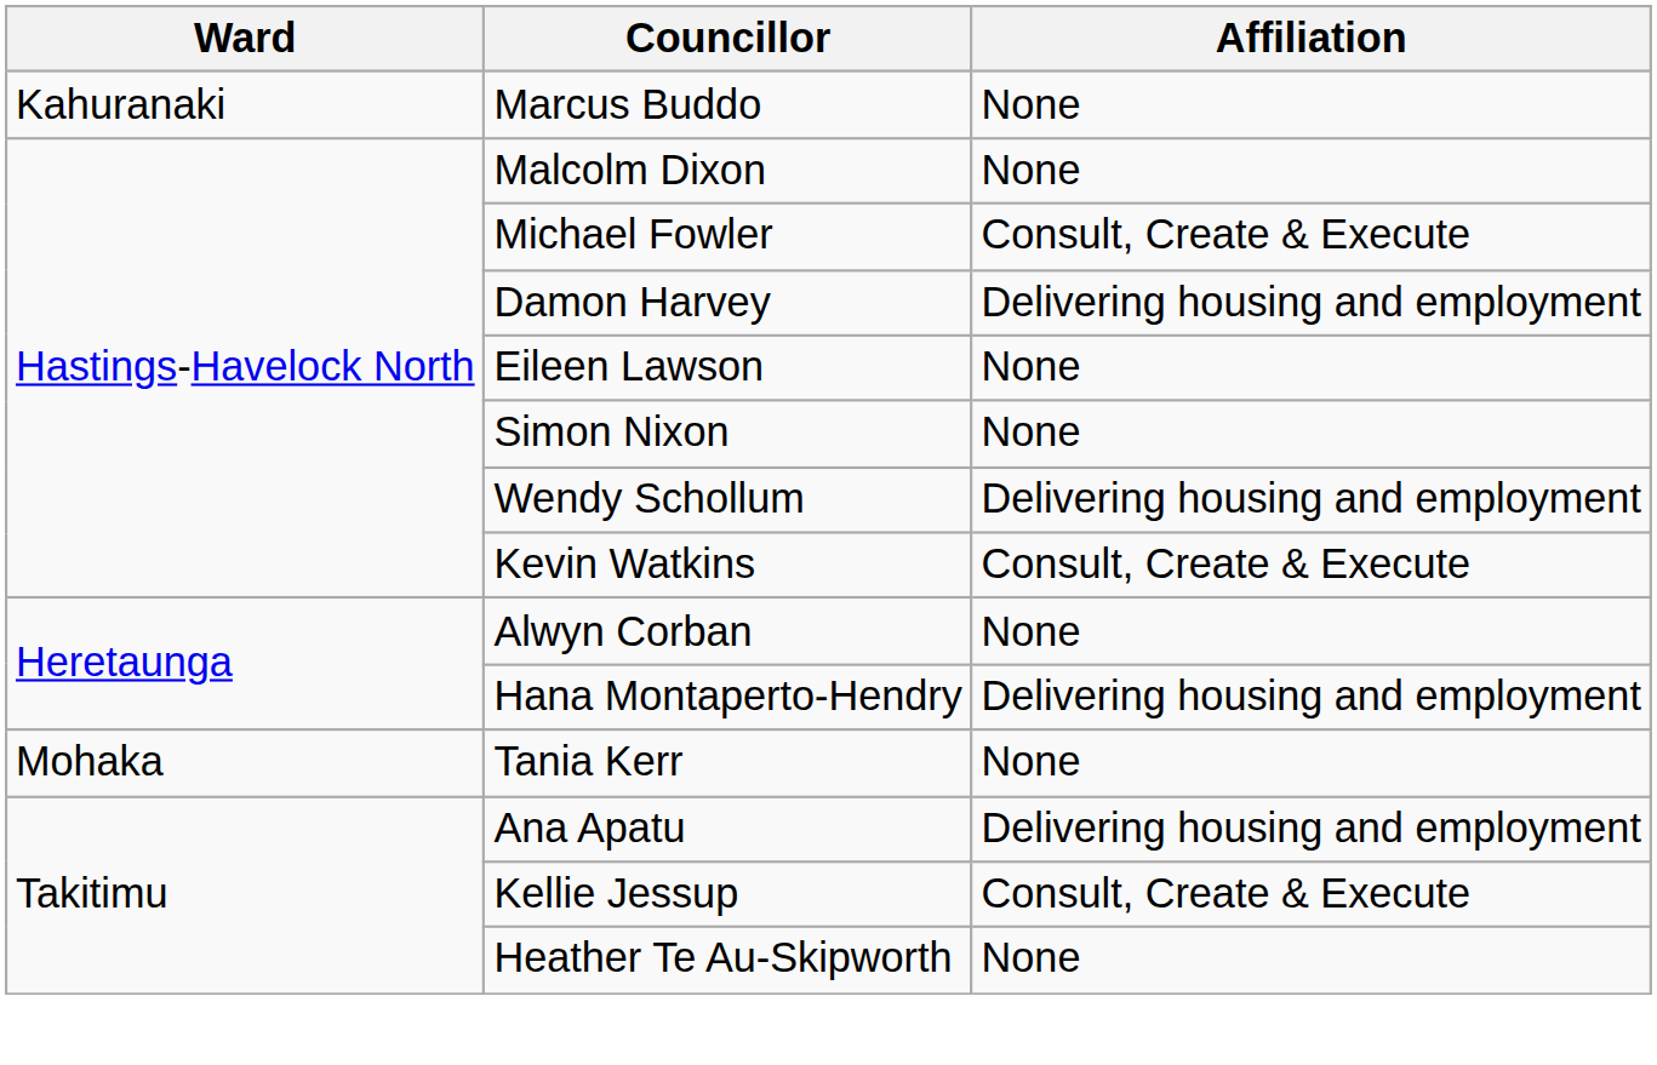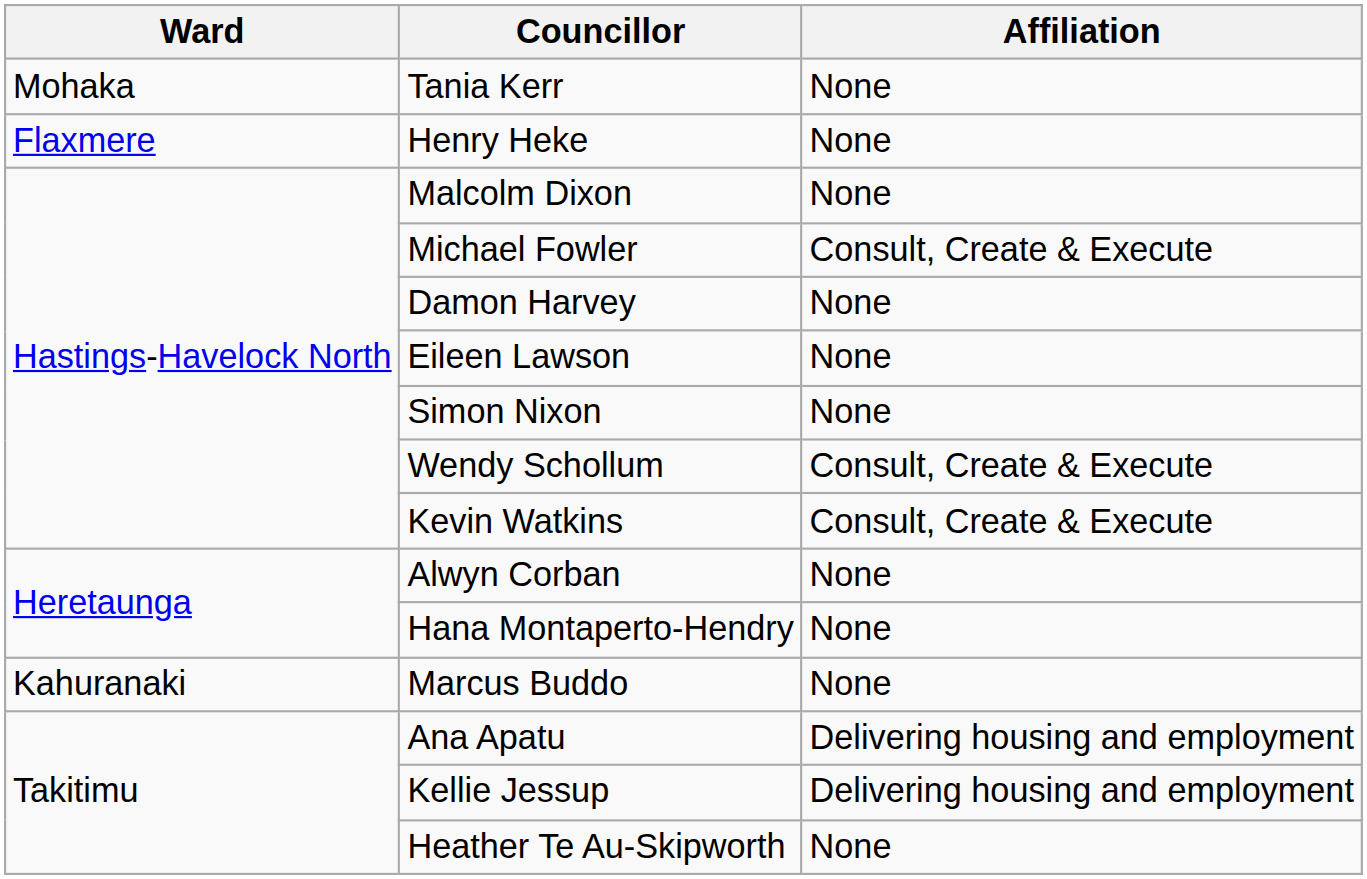rows swapped: Tania Kerr <-> Marcus Buddo
+ row: Flaxmere | Henry Heke | None
Damon Harvey | Affiliation: Delivering housing and employment -> None
Wendy Schollum | Affiliation: Delivering housing and employment -> Consult, Create & Execute
Hana Montaperto-Hendry | Affiliation: Delivering housing and employment -> None
Kellie Jessup | Affiliation: Consult, Create & Execute -> Delivering housing and employment
